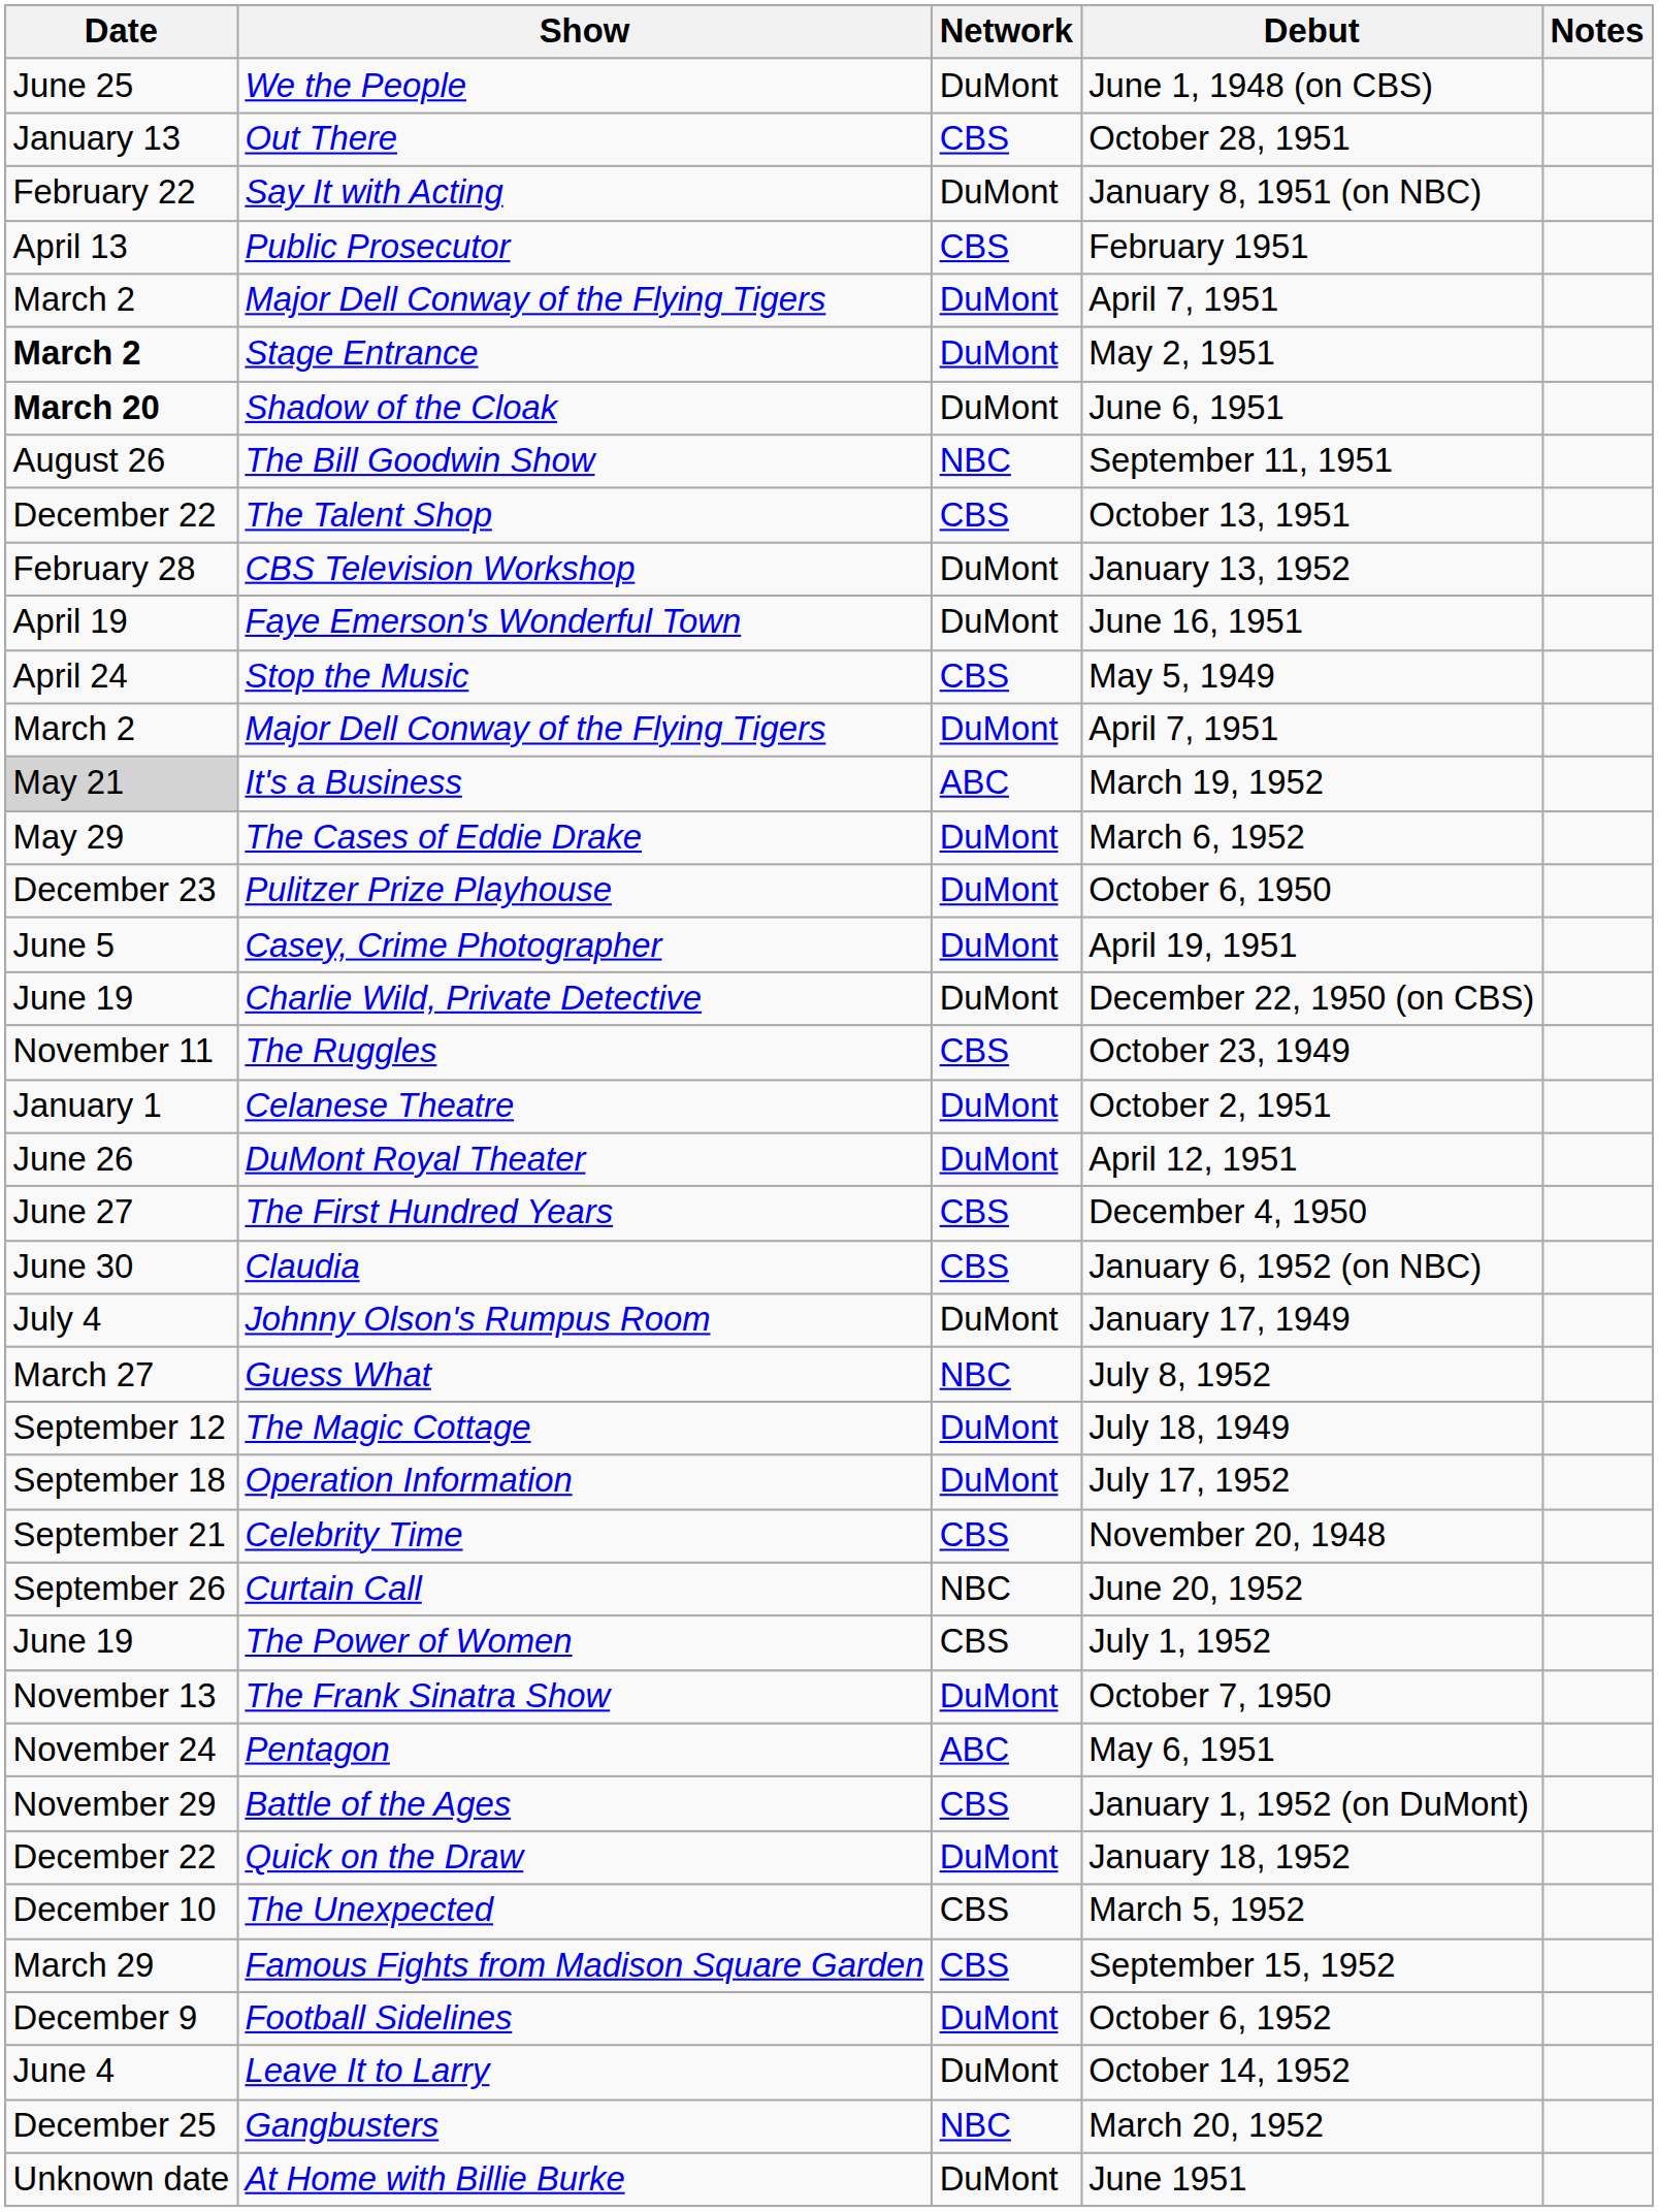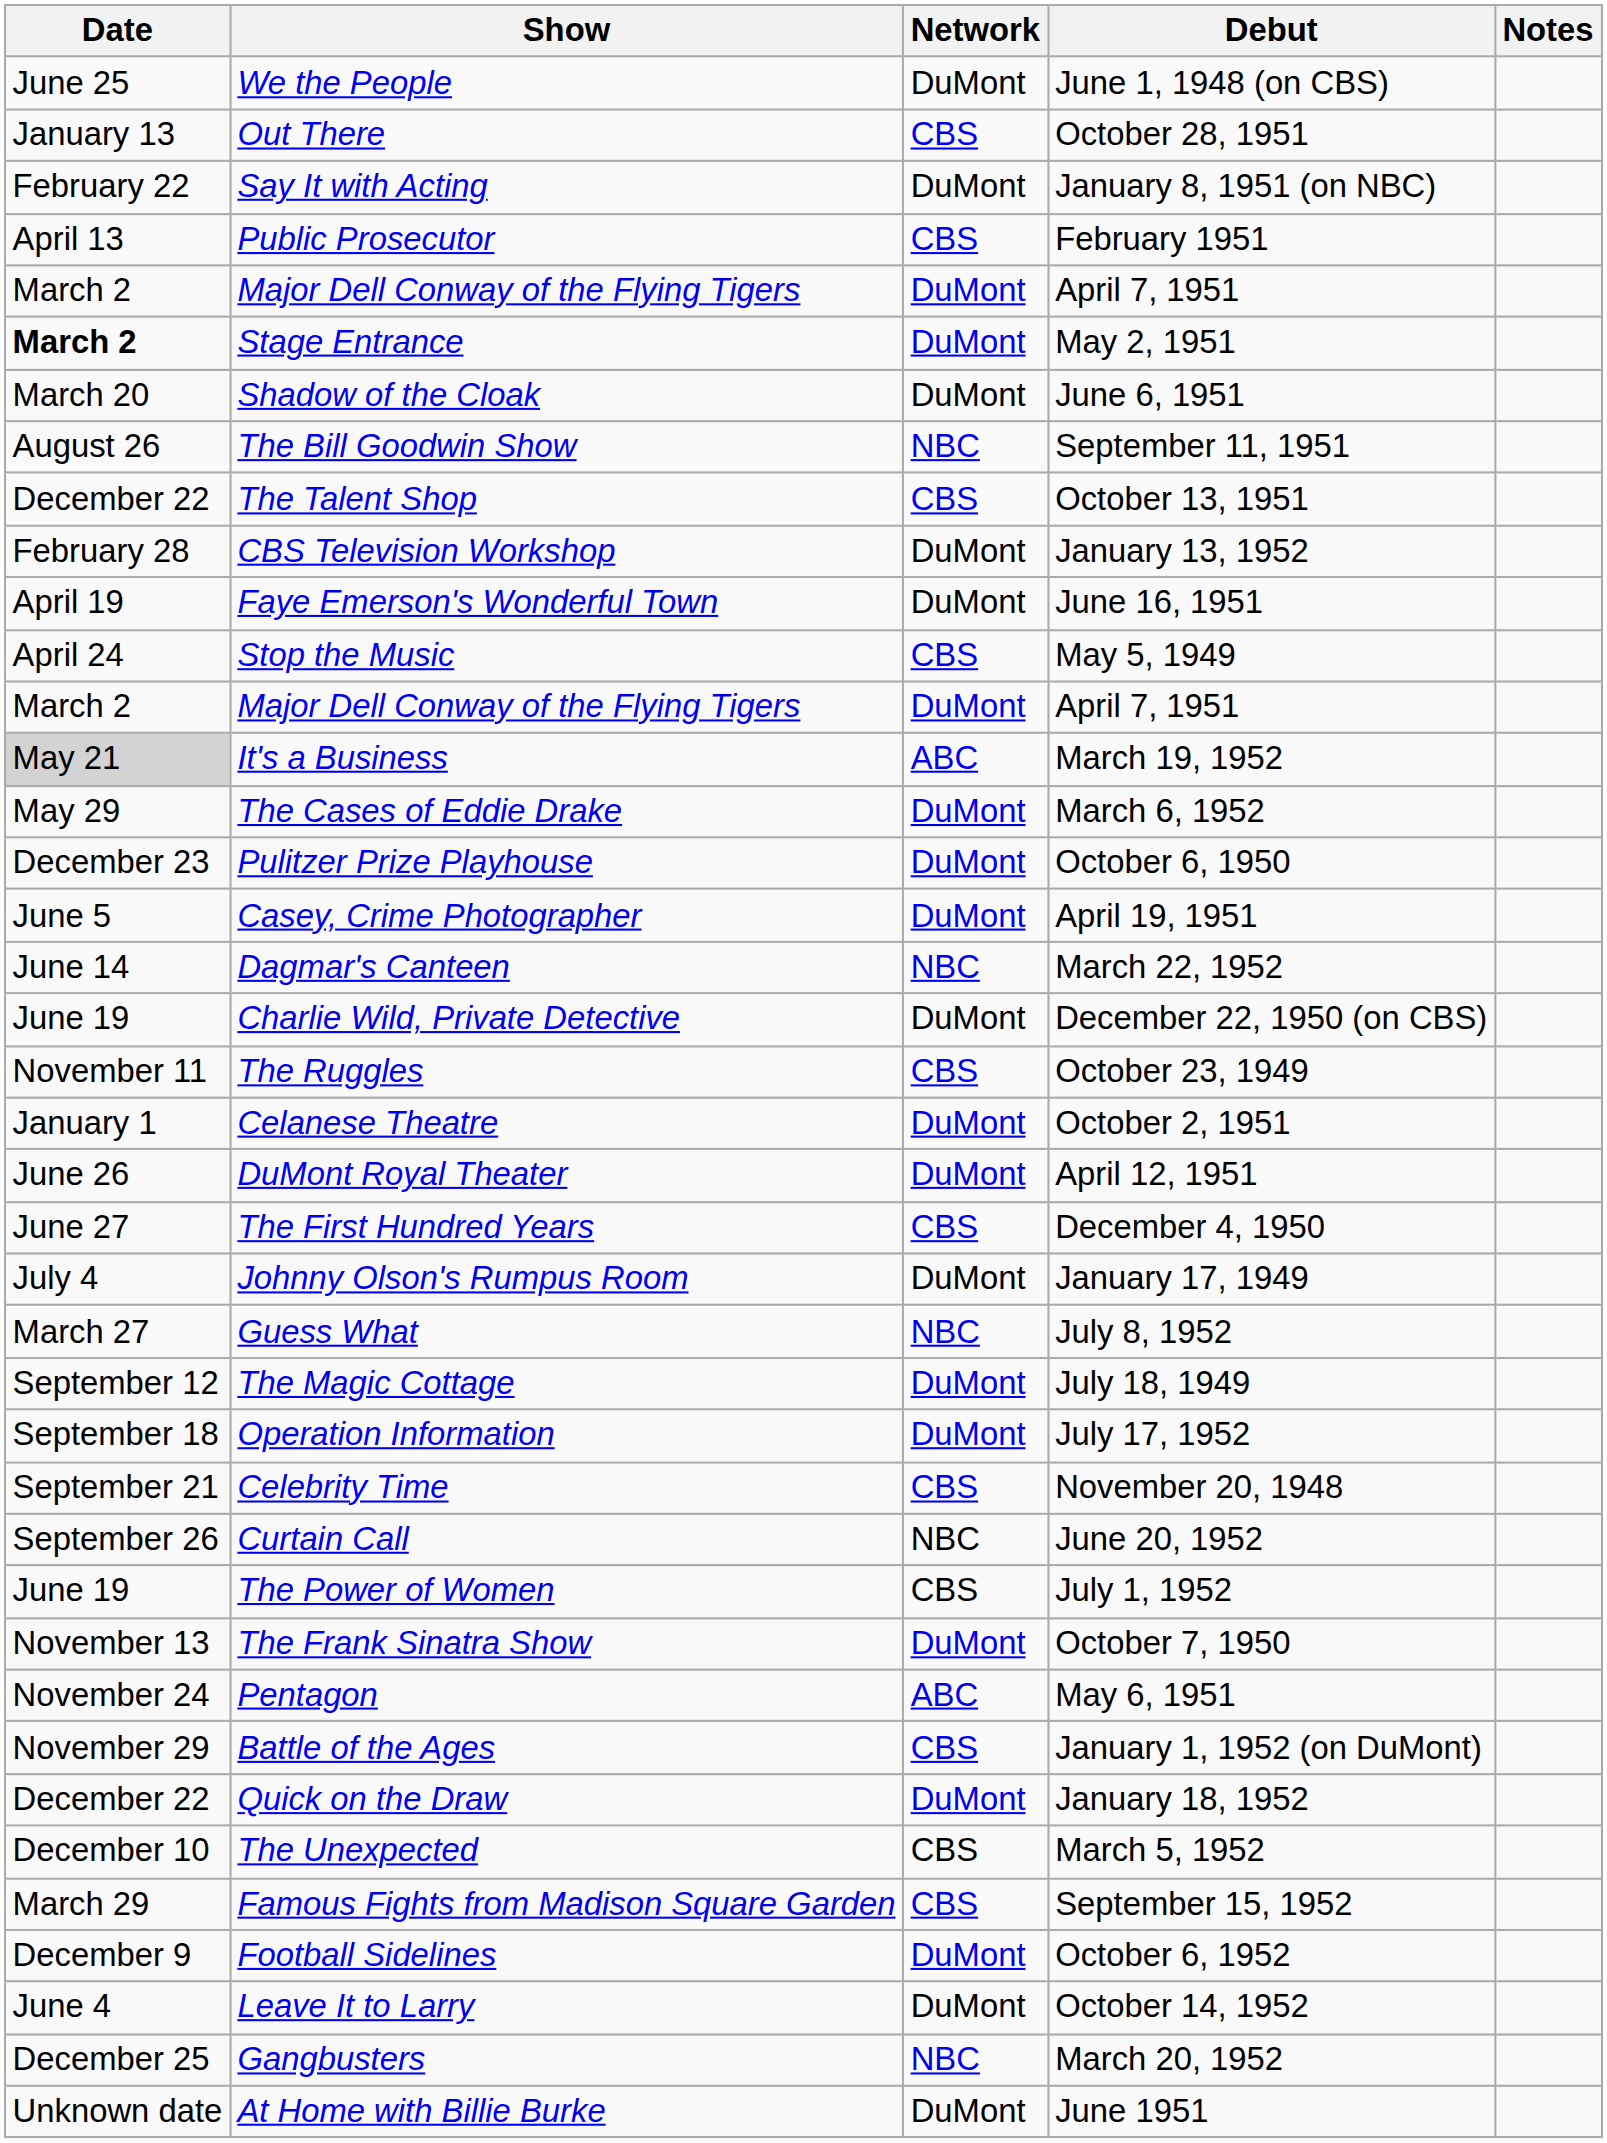Shadow of the Cloak | Date: bold -> normal
+ row: June 14 | Dagmar's Canteen | NBC | March 22, 1952
- row: June 30 | Claudia | CBS | January 6, 1952 (on NBC)
